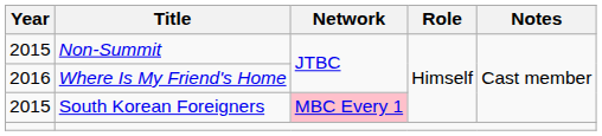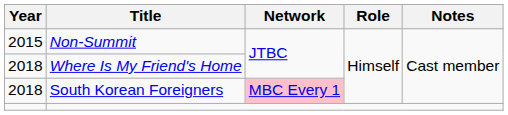Where Is My Friend's Home | Year: 2016 -> 2018
South Korean Foreigners | Year: 2015 -> 2018
